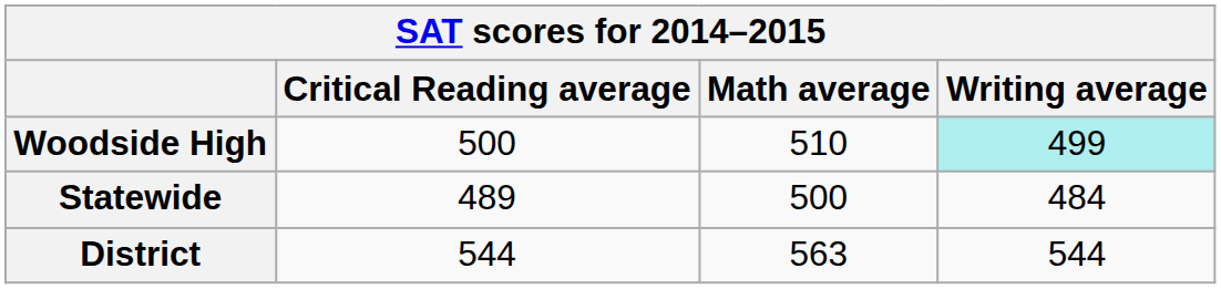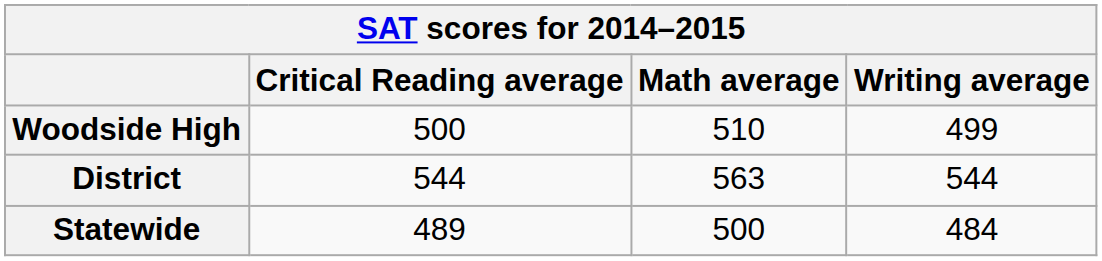Woodside High | Writing average: paleturquoise background -> no background
rows swapped: District <-> Statewide
